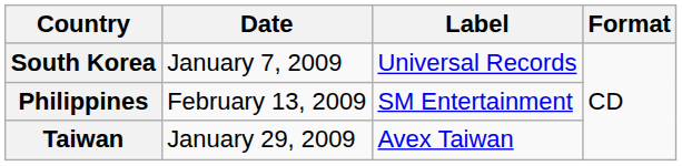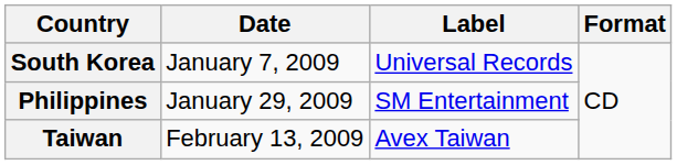Philippines | Date: February 13, 2009 -> January 29, 2009
Taiwan | Date: January 29, 2009 -> February 13, 2009
